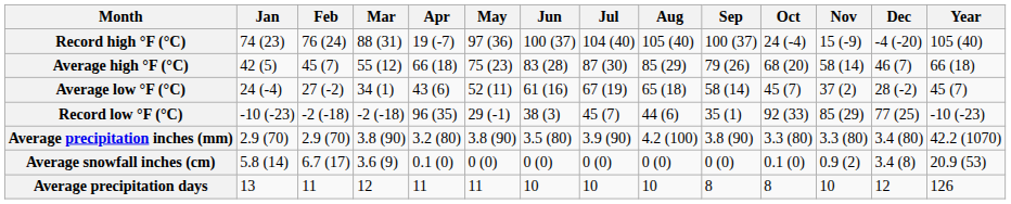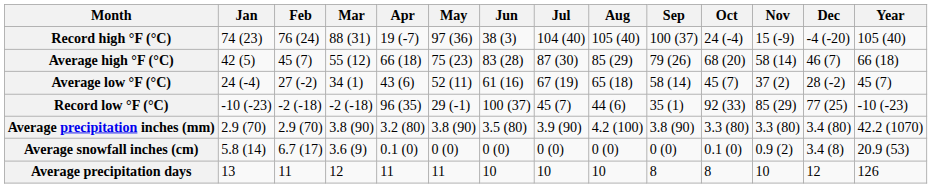Record high °F (°C) | Jun: 100 (37) -> 38 (3)
Record low °F (°C) | Jun: 38 (3) -> 100 (37)
